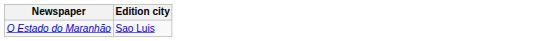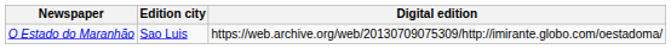+ column: Digital edition | https://web.archive.org/web/20130709075309/http://imirante.globo.com/oestadoma/
